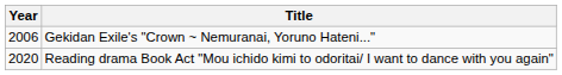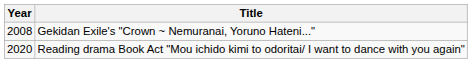Gekidan Exile's "Crown ~ Nemuranai, Yoruno Hateni..." | Year: 2006 -> 2008
